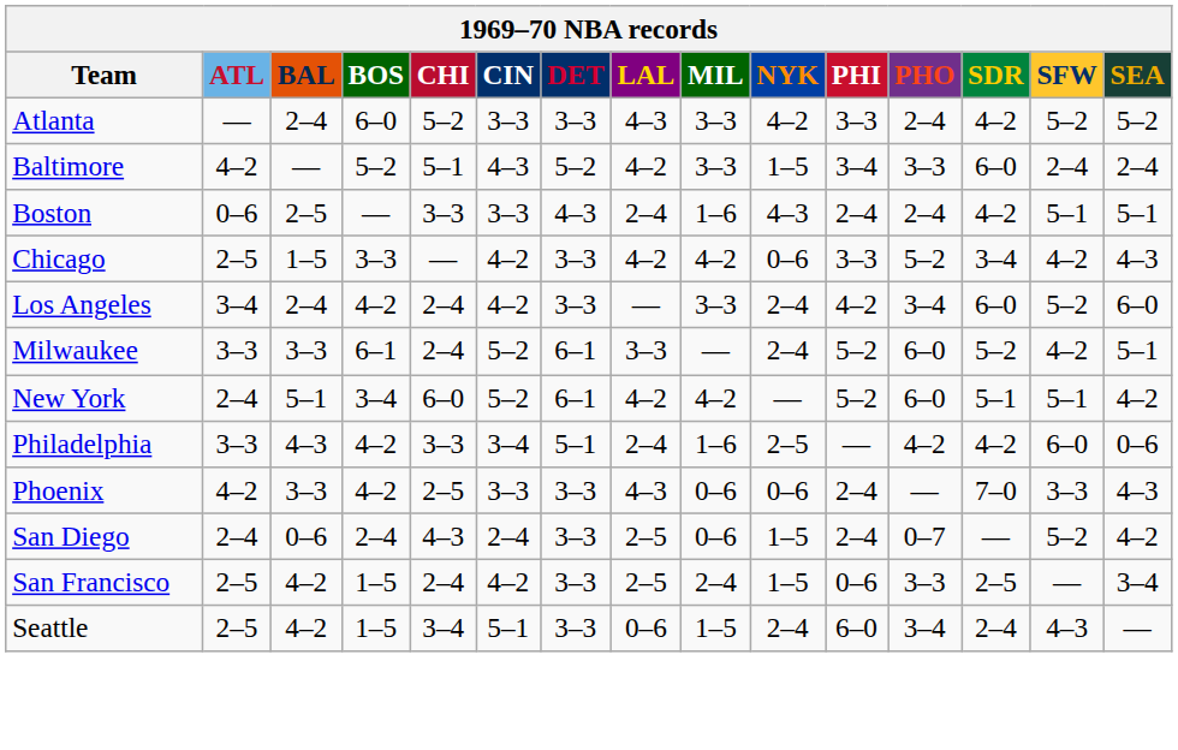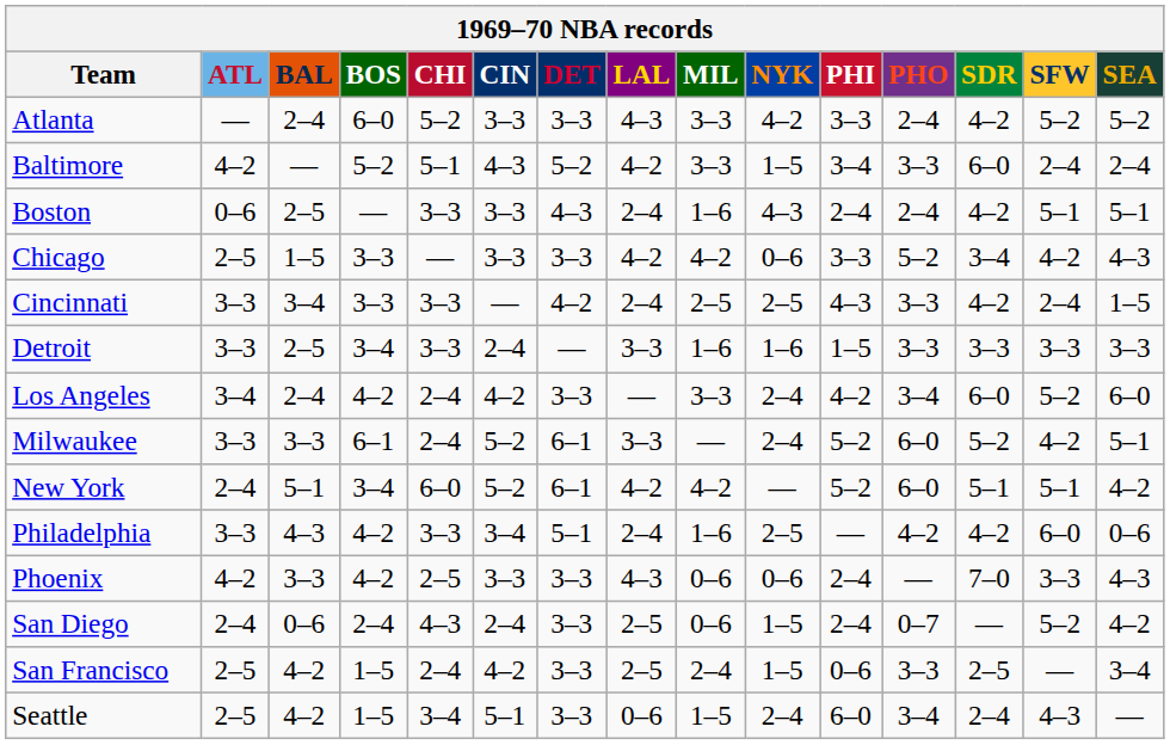Chicago | CIN: 4–2 -> 3–3
+ row: Cincinnati | 3–3 | 3–4 | 3–3 | 3–3 | — | 4–2 | 2–4 | 2–5 | 2–5 | 4–3 | 3–3 | 4–2 | 2–4 | 1–5
+ row: Detroit | 3–3 | 2–5 | 3–4 | 3–3 | 2–4 | — | 3–3 | 1–6 | 1–6 | 1–5 | 3–3 | 3–3 | 3–3 | 3–3
